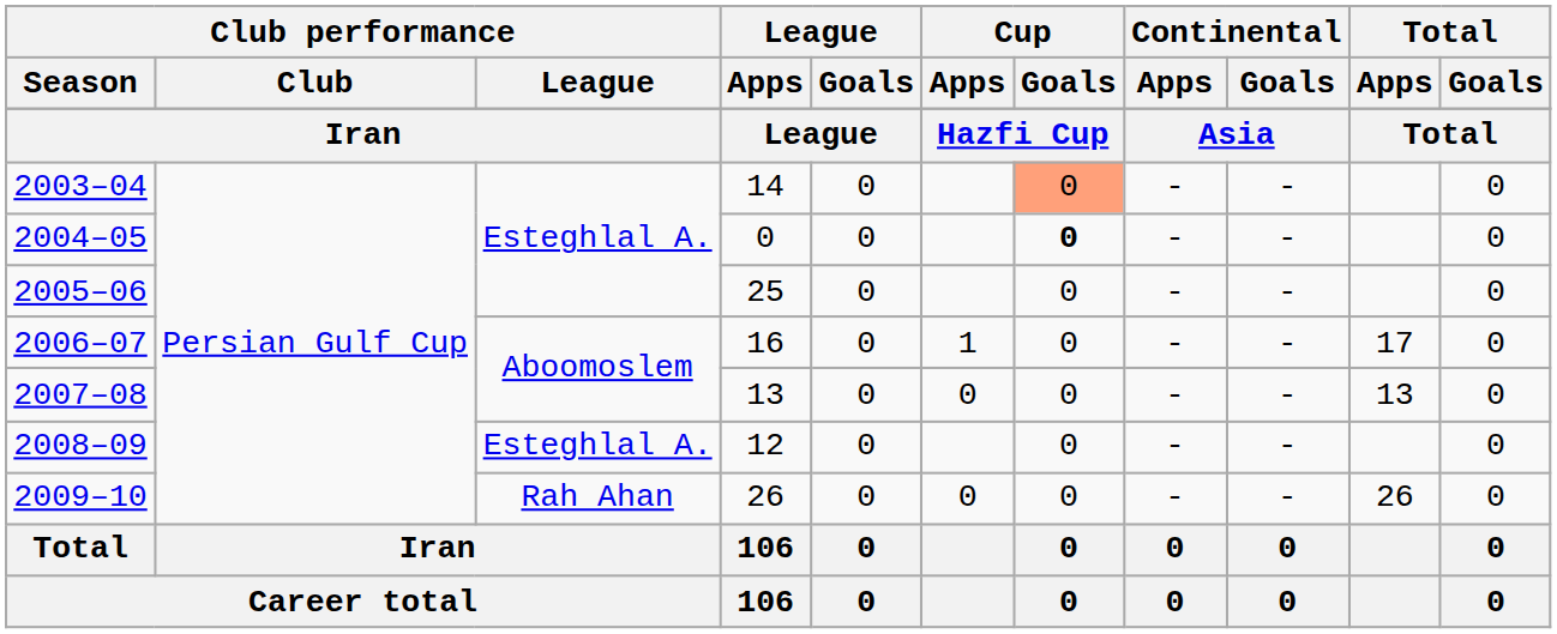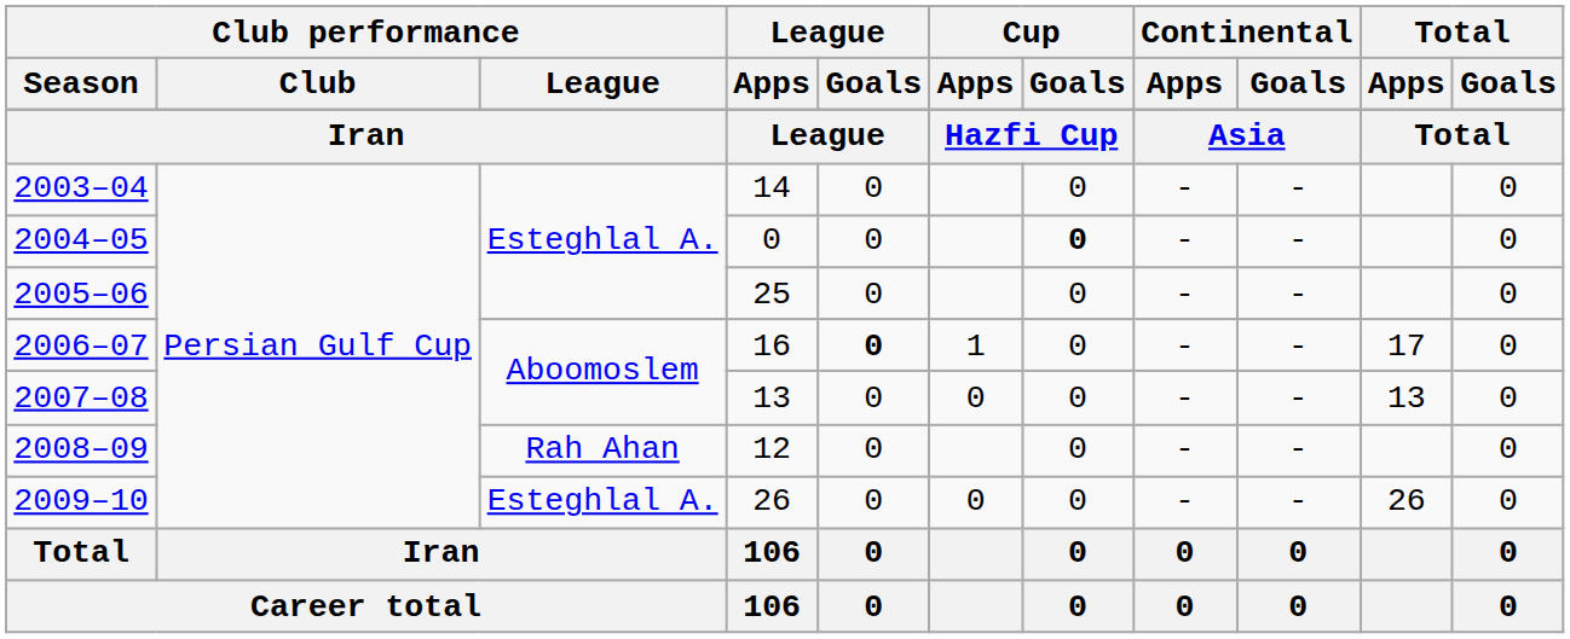2003–04 | Cup / Goals: lightsalmon background -> no background
2006–07 | League / Goals: normal -> bold
2008–09 | Club performance / League: Esteghlal A. -> Rah Ahan
2009–10 | Club performance / League: Rah Ahan -> Esteghlal A.
